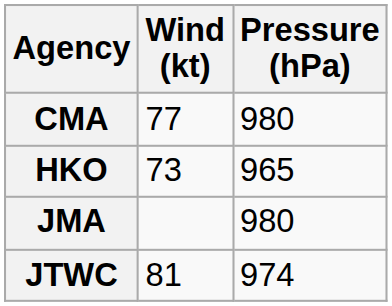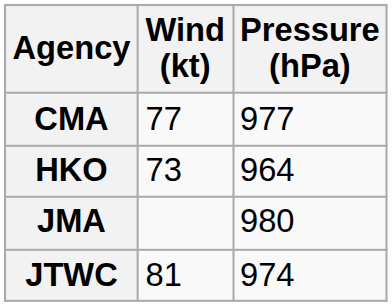CMA | Pressure (hPa): 980 -> 977
HKO | Pressure (hPa): 965 -> 964
